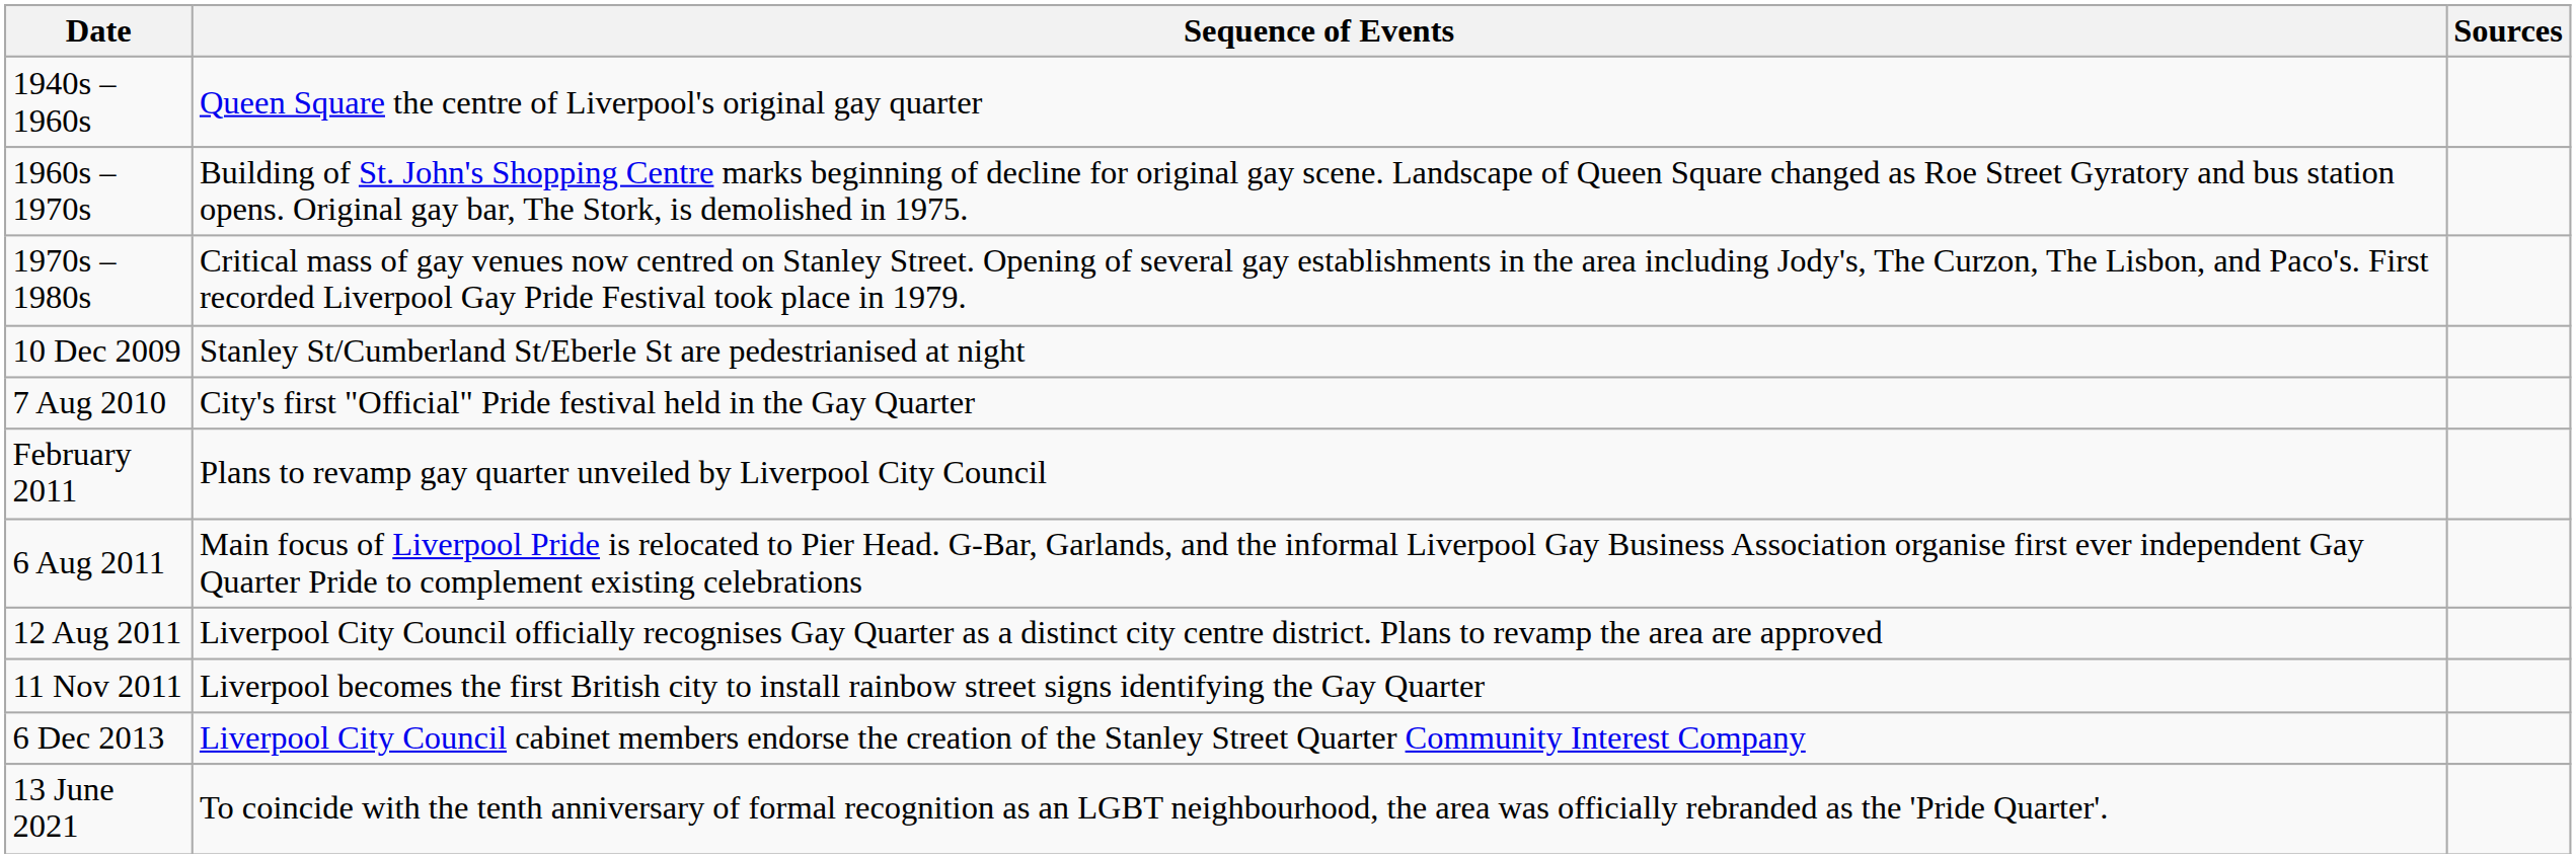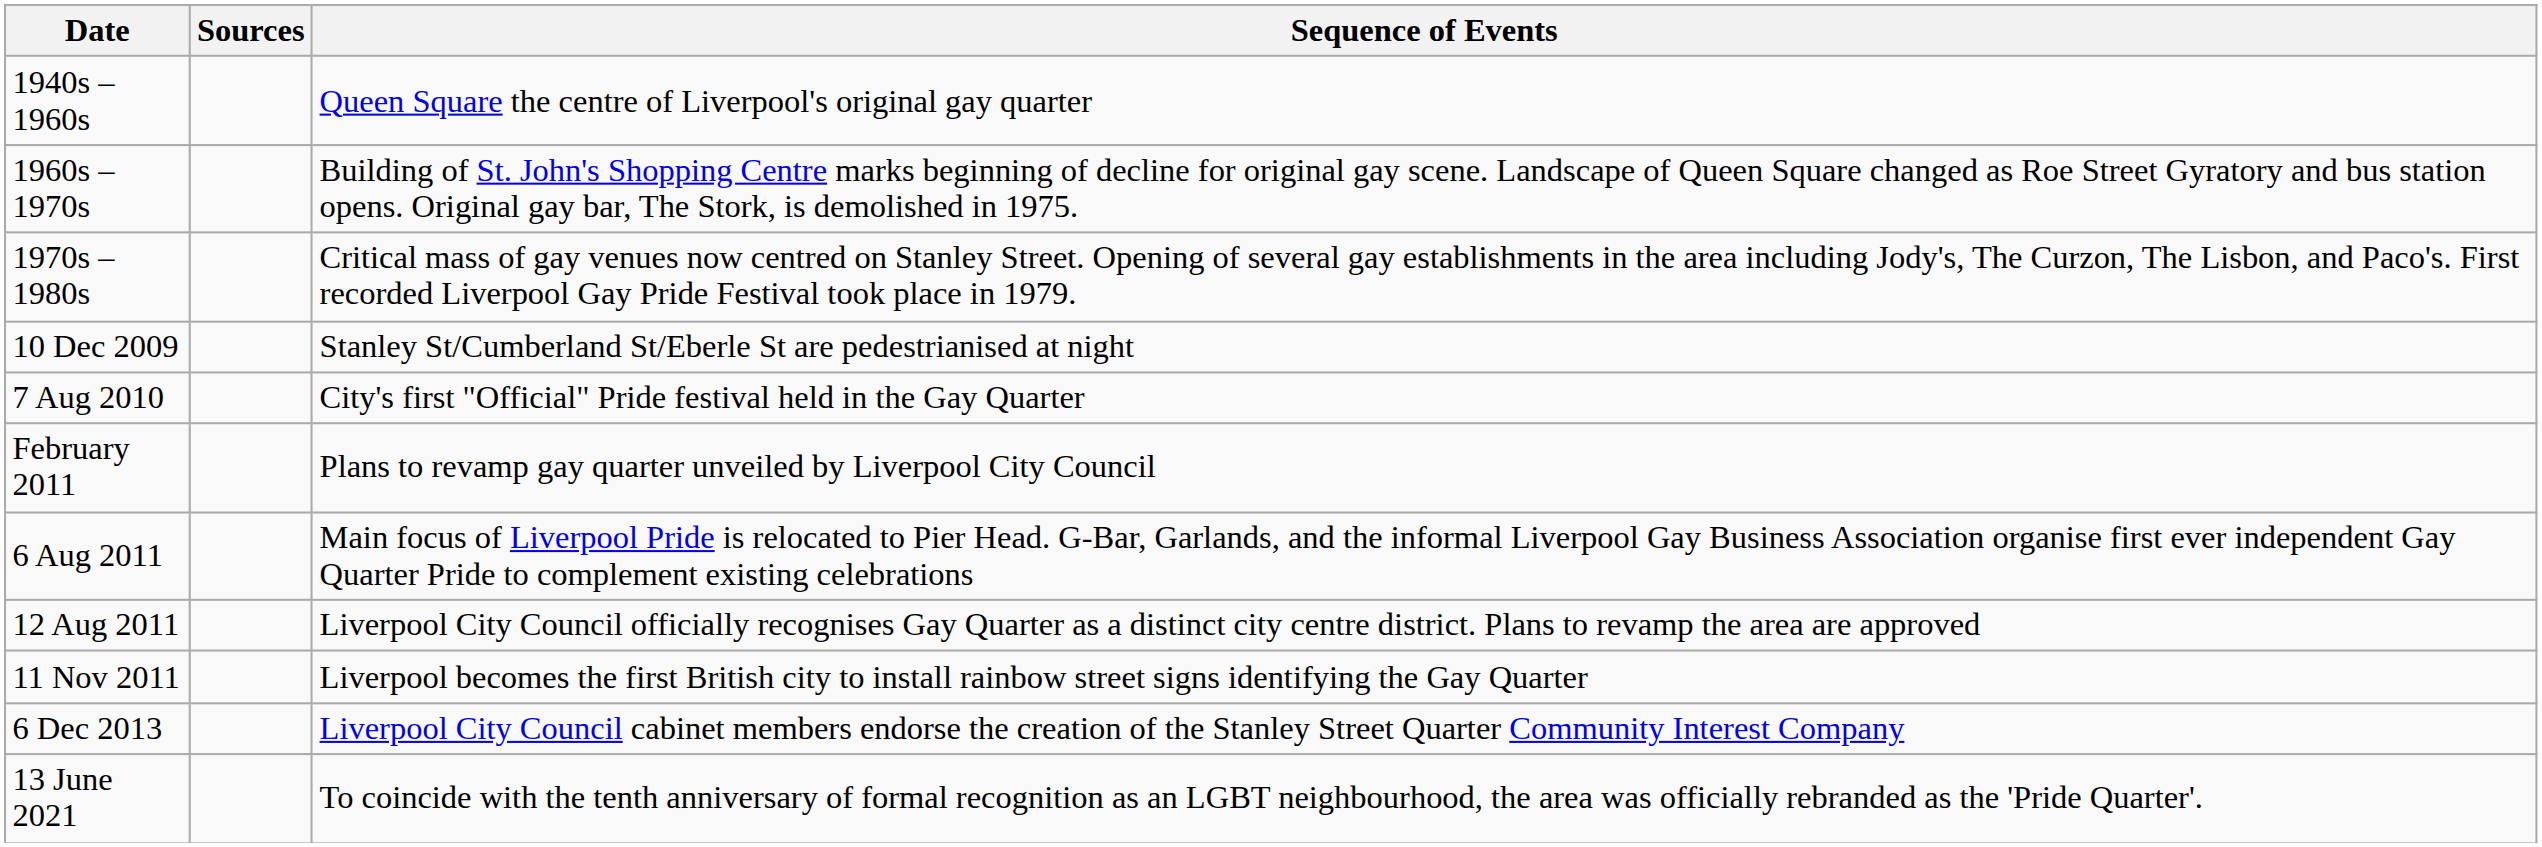columns swapped: Sequence of Events <-> Sources
